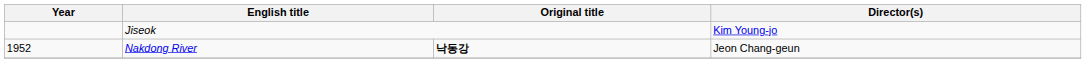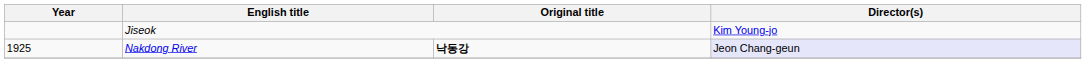Nakdong River | Year: 1952 -> 1925
Nakdong River | Director(s): no background -> lavender background
